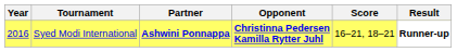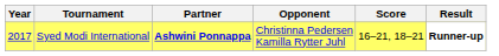Syed Modi International | Year: 2016 -> 2017
Syed Modi International | Opponent: bold -> normal
